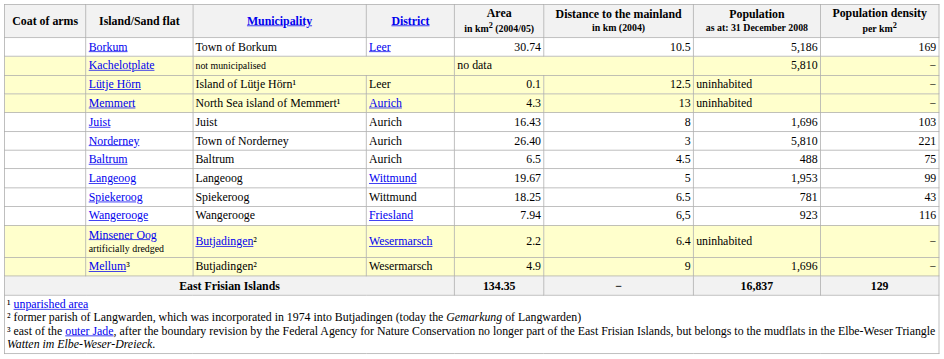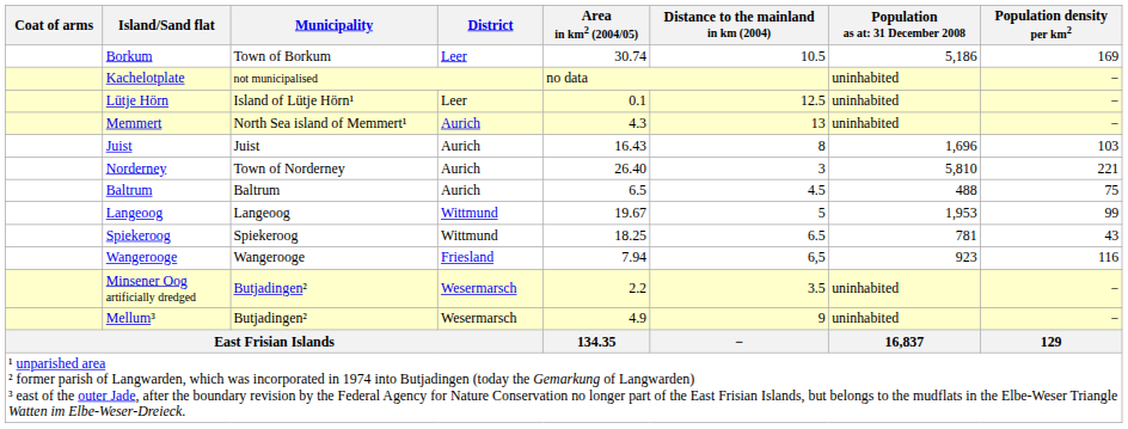Kachelotplate | column 7: 5,810 -> uninhabited
Minsener Oog artificially dredged | Distance to the mainland in km (2004): 6.4 -> 3.5
Mellum³ | column 7: 1,696 -> uninhabited
